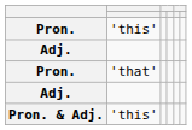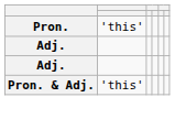- row: Pron. | 'that'
